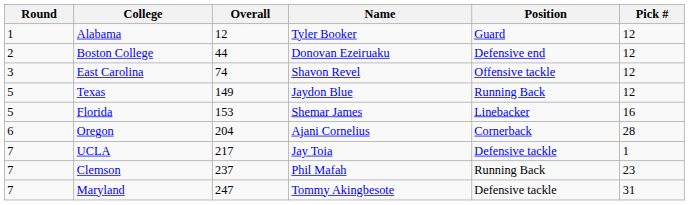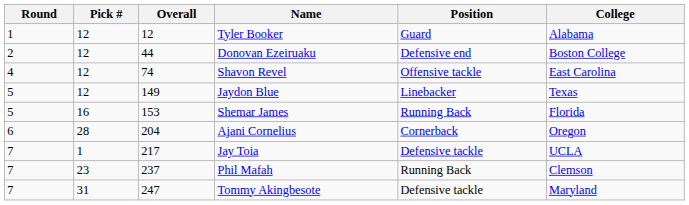columns swapped: Pick # <-> College
Shavon Revel | Round: 3 -> 4
Jaydon Blue | Position: Running Back -> Linebacker
Shemar James | Position: Linebacker -> Running Back
